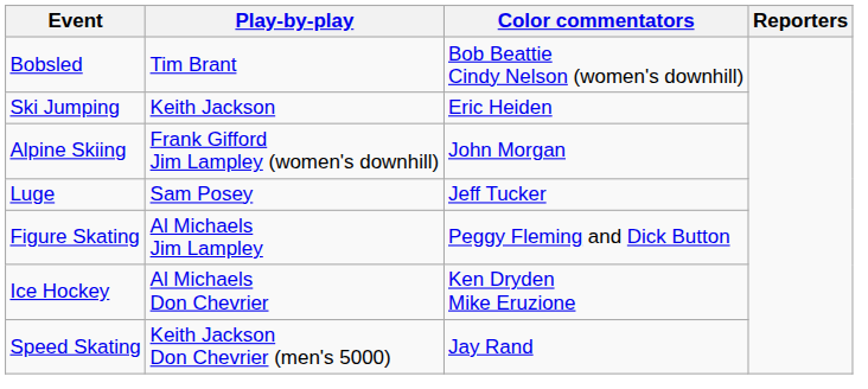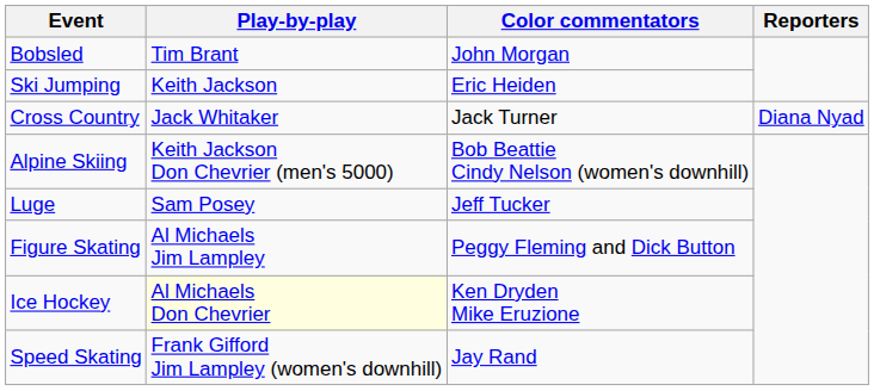Bobsled | Color commentators: Bob Beattie Cindy Nelson (women's downhill) -> John Morgan
+ row: Cross Country | Jack Whitaker | Jack Turner | Diana Nyad
Alpine Skiing | Play-by-play: Frank Gifford Jim Lampley (women's downhill) -> Keith Jackson Don Chevrier (men's 5000)
Alpine Skiing | Color commentators: John Morgan -> Bob Beattie Cindy Nelson (women's downhill)
Ice Hockey | Play-by-play: no background -> lightyellow background
Speed Skating | Play-by-play: Keith Jackson Don Chevrier (men's 5000) -> Frank Gifford Jim Lampley (women's downhill)
